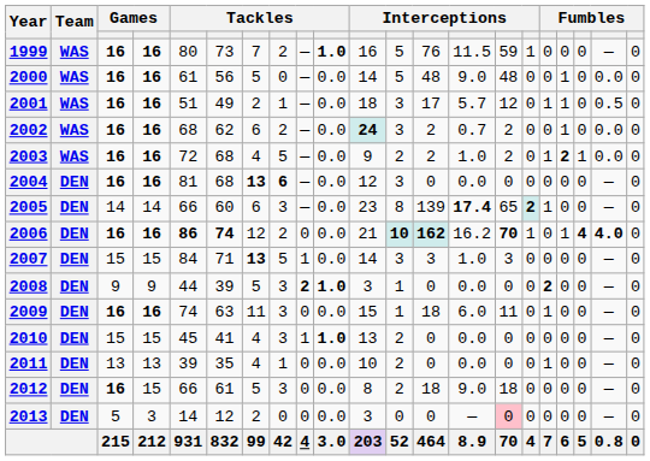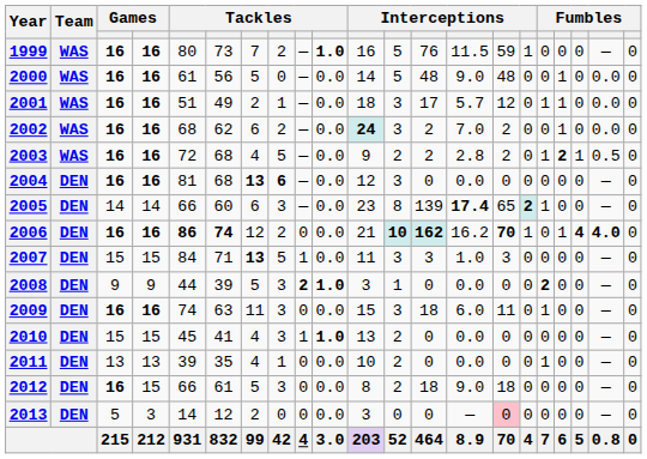2001 | column 20: 0.5 -> 0.0
2002 | column 14: 0.7 -> 7.0
2003 | column 14: 1.0 -> 2.8
2003 | column 20: 0.0 -> 0.5
2007 | column 11: 14 -> 11
2009 | column 12: 1 -> 3
